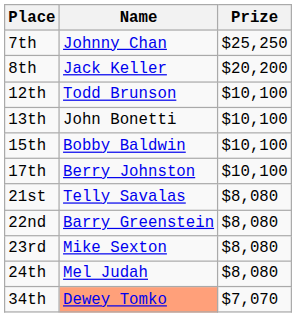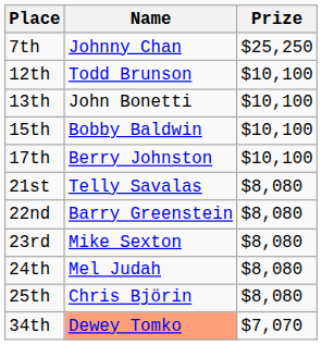- row: 8th | Jack Keller | $20,200
+ row: 25th | Chris Björin | $8,080
